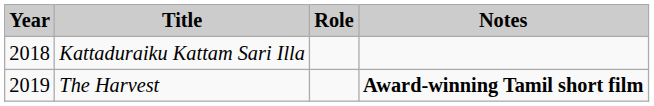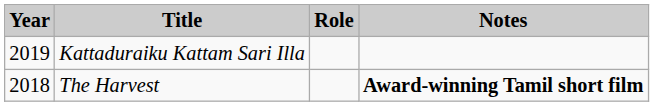Kattaduraiku Kattam Sari Illa | Year: 2018 -> 2019
The Harvest | Year: 2019 -> 2018
